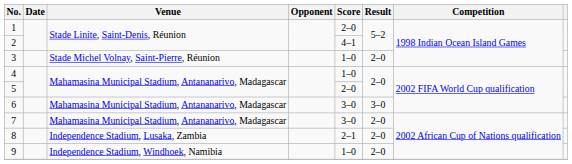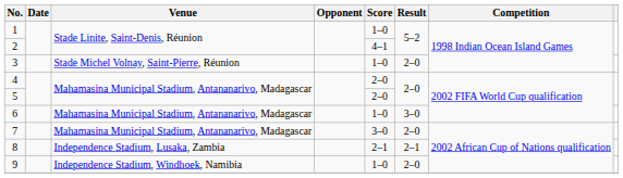1 | Score: 2–0 -> 1–0
4 | Score: 1–0 -> 2–0
6 | Score: 3–0 -> 1–0
8 | Result: 2–0 -> 2–1
